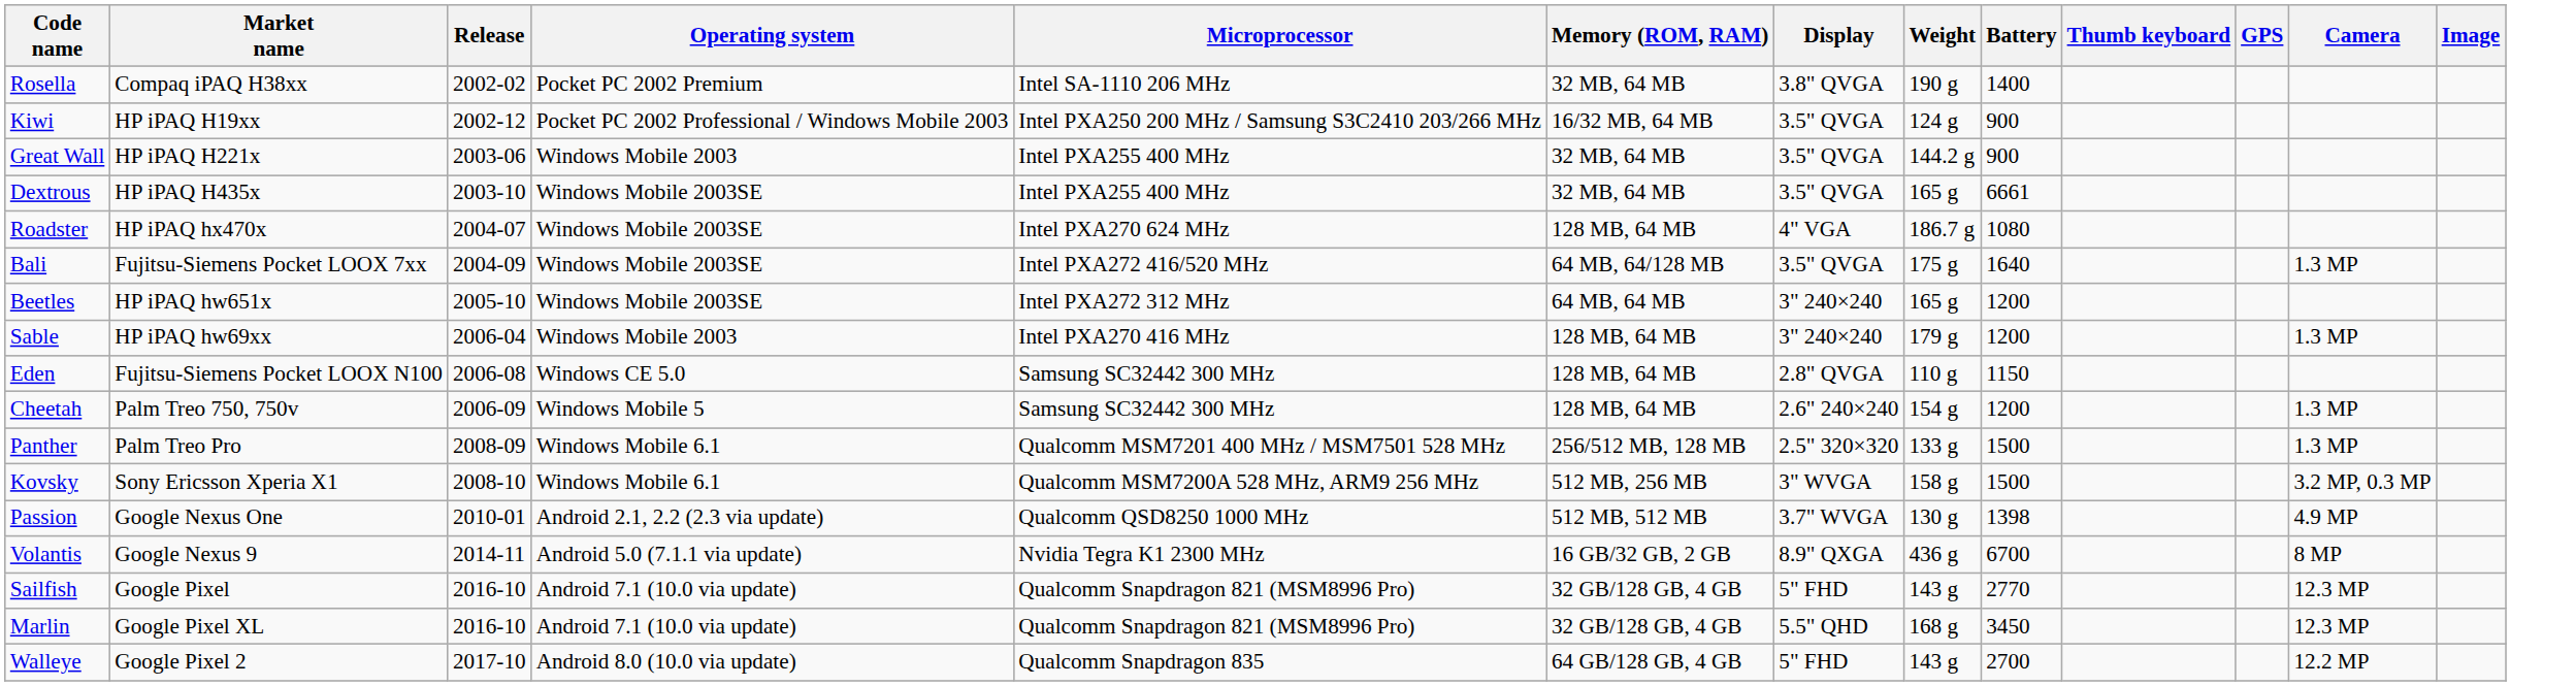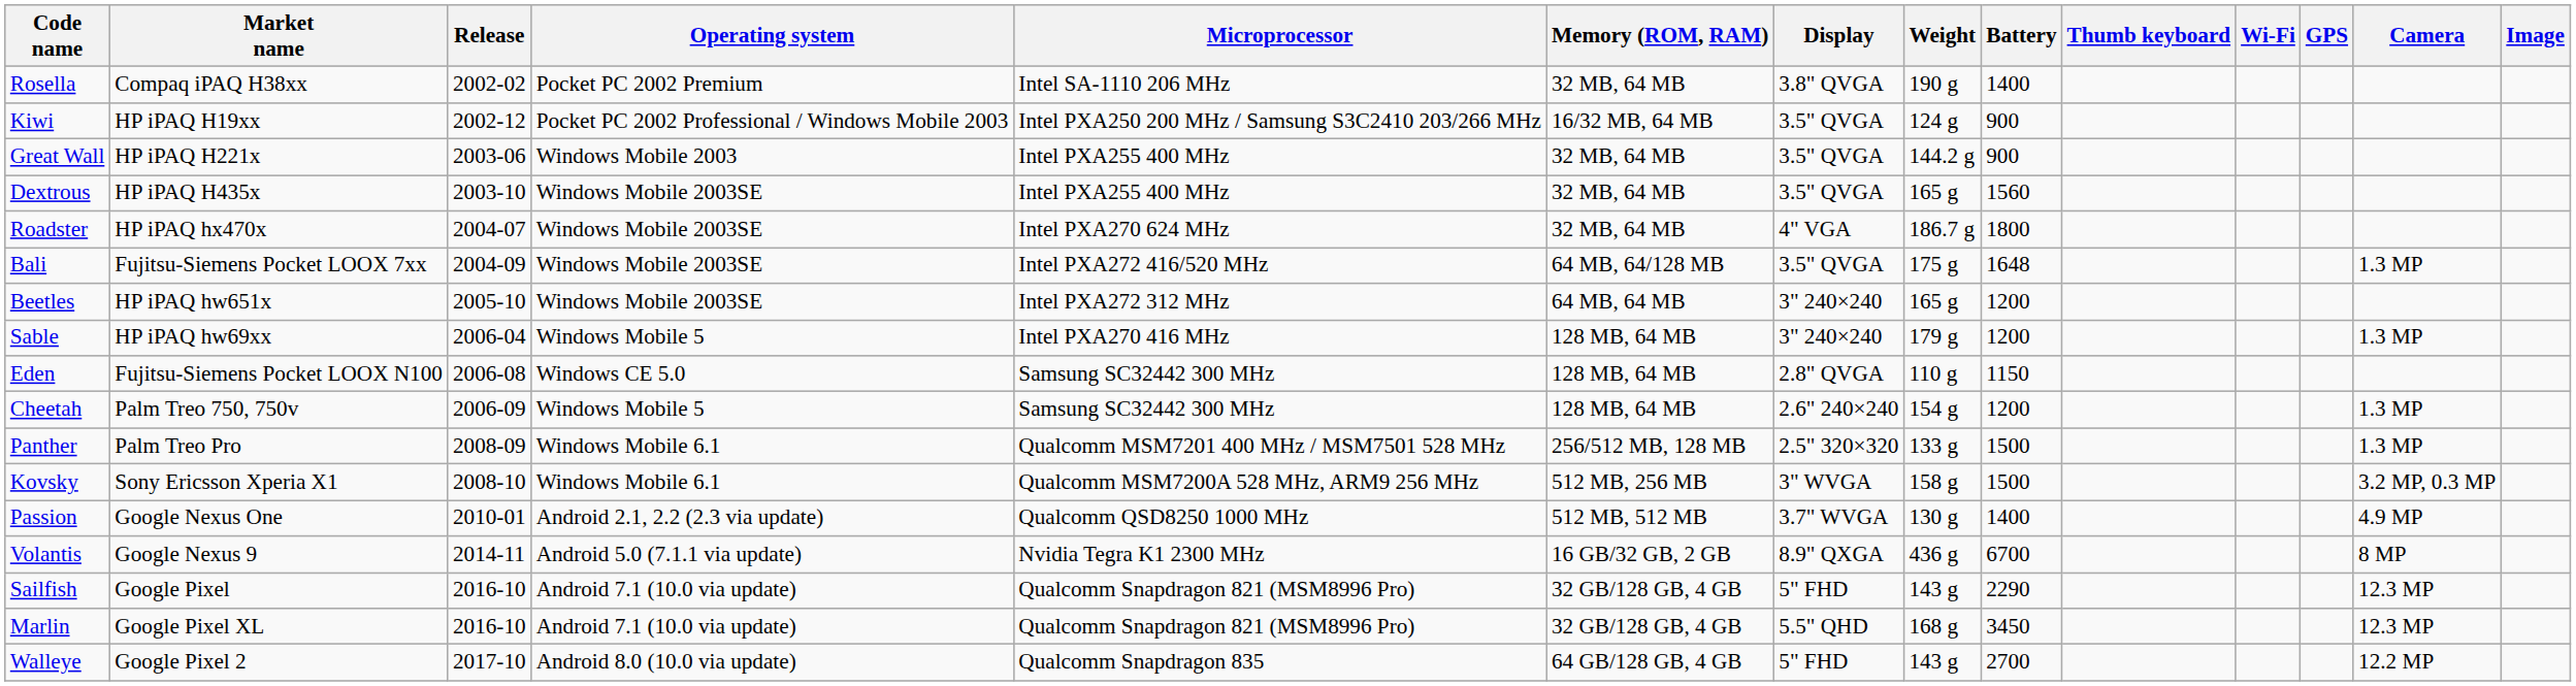+ column: Wi-Fi
Dextrous | Battery: 6661 -> 1560
Roadster | Memory (ROM, RAM): 128 MB, 64 MB -> 32 MB, 64 MB
Roadster | Battery: 1080 -> 1800
Bali | Battery: 1640 -> 1648
Sable | Operating system: Windows Mobile 2003 -> Windows Mobile 5
Passion | Battery: 1398 -> 1400
Sailfish | Battery: 2770 -> 2290
